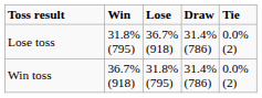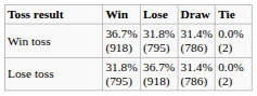rows swapped: Win toss <-> Lose toss
